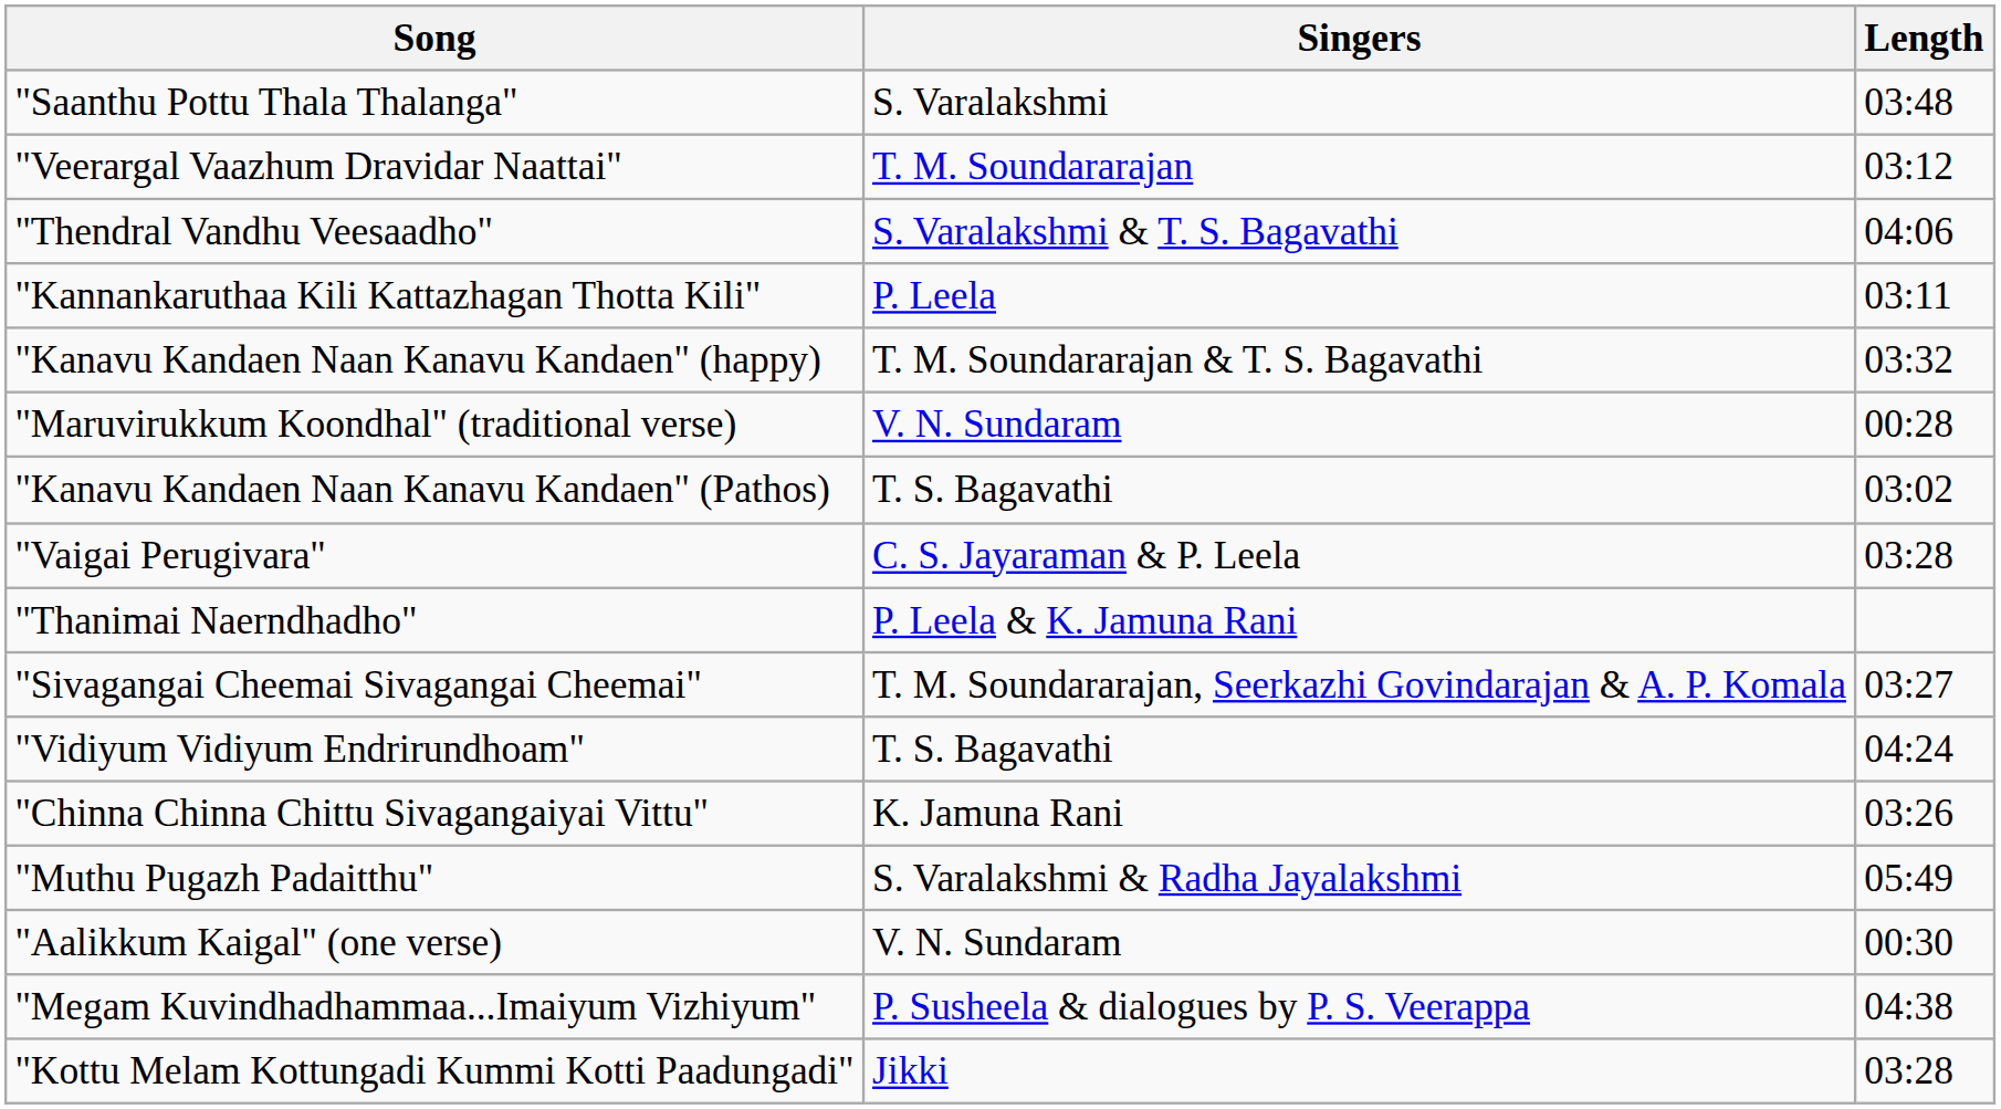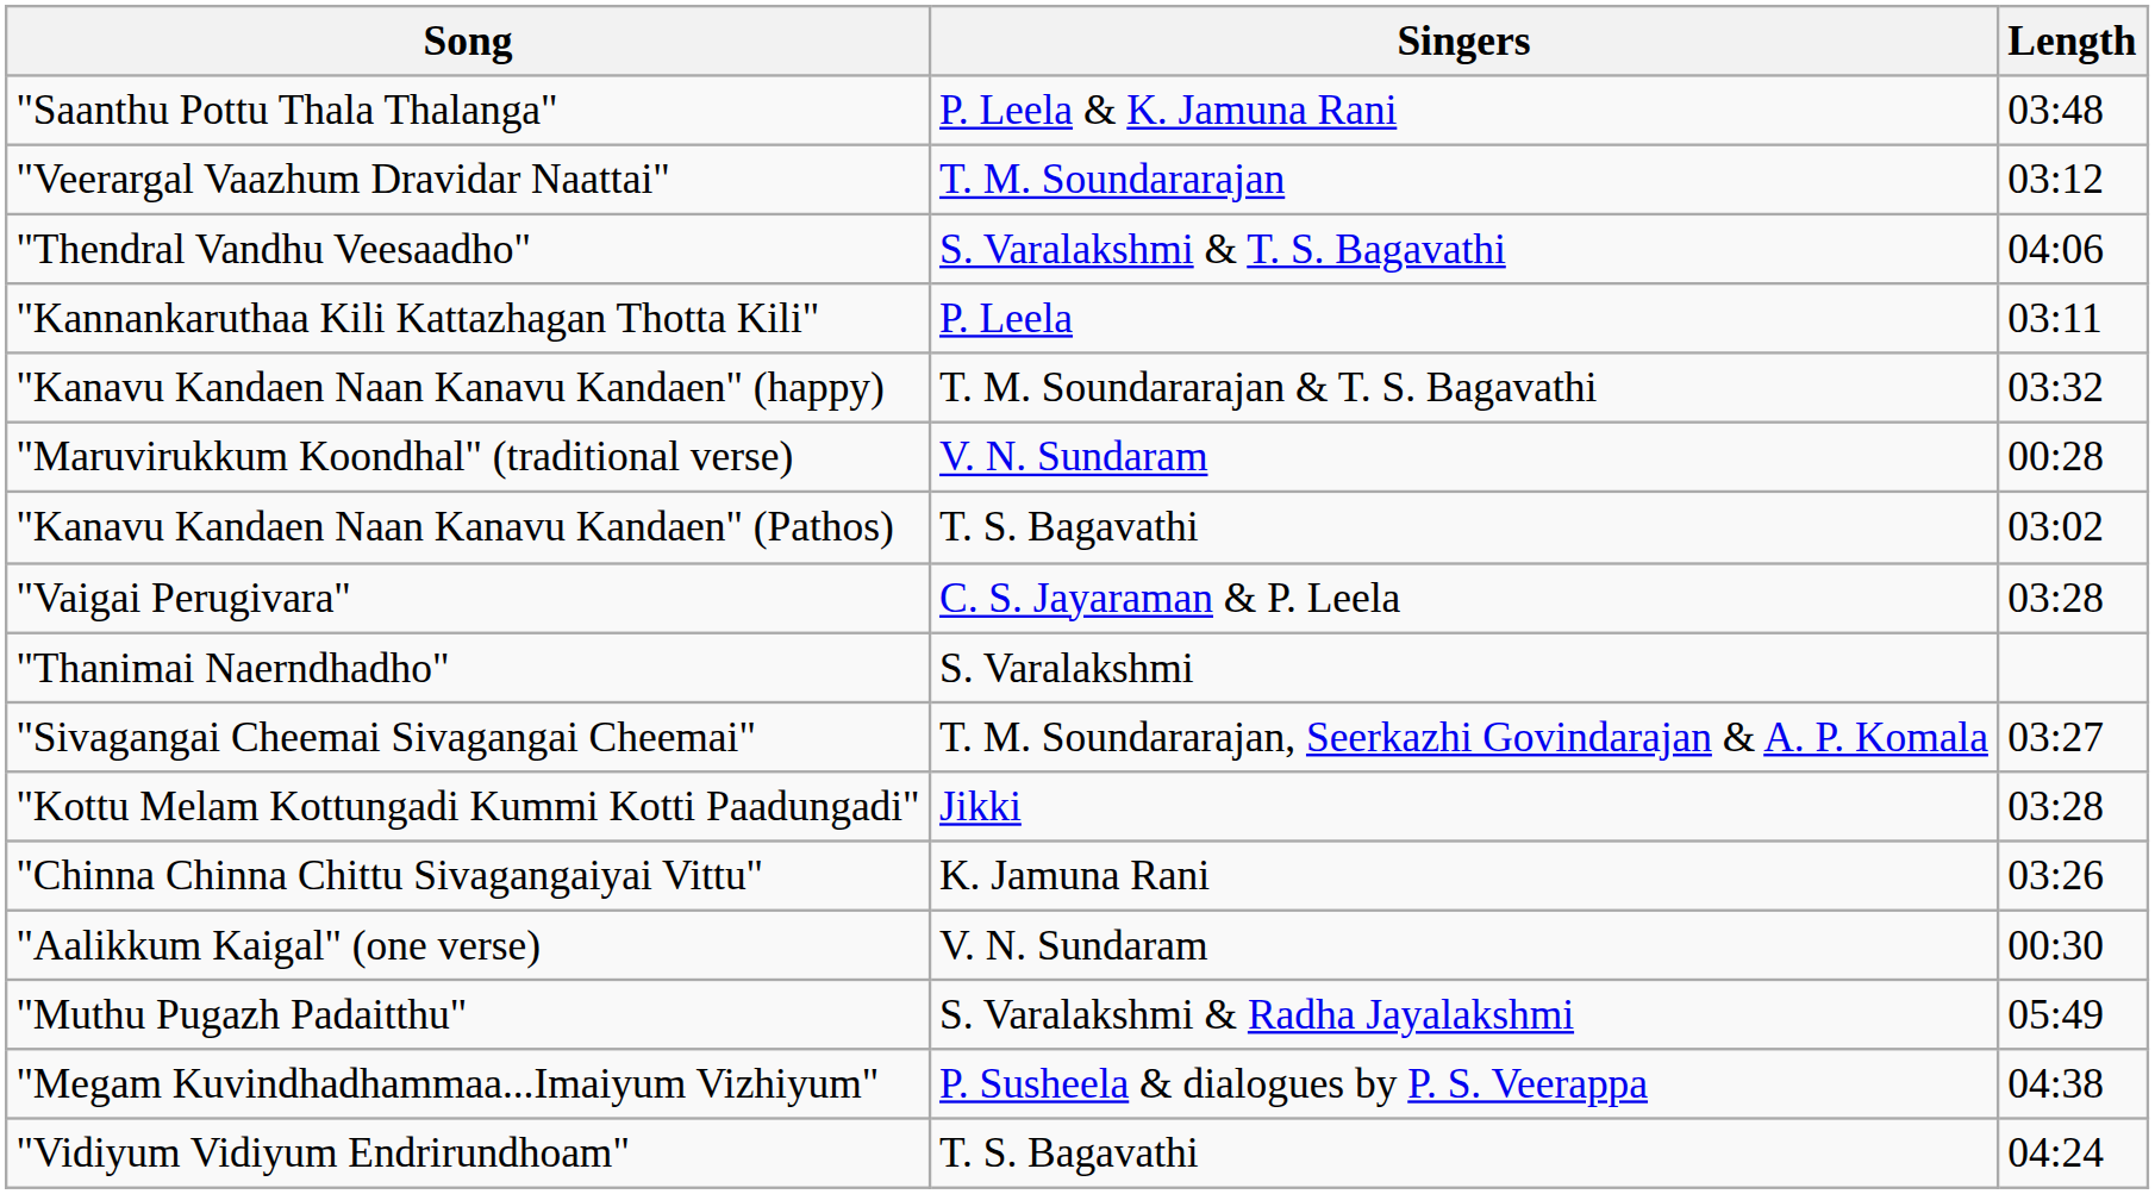"Saanthu Pottu Thala Thalanga" | Singers: S. Varalakshmi -> P. Leela & K. Jamuna Rani
"Thanimai Naerndhadho" | Singers: P. Leela & K. Jamuna Rani -> S. Varalakshmi
rows swapped: "Kottu Melam Kottungadi Kummi Kotti Paadungadi" <-> "Vidiyum Vidiyum Endrirundhoam"
rows swapped: "Muthu Pugazh Padaitthu" <-> "Aalikkum Kaigal" (one verse)
